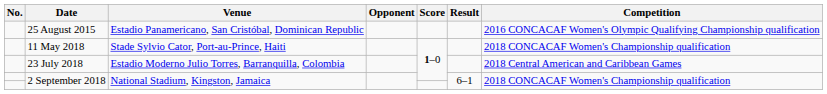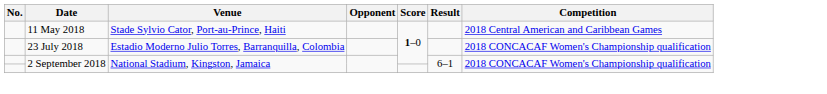- row: 25 August 2015 | Estadio Panamericano, San Cristóbal, Dominican Republic | 2016 CONCACAF Women's Olympic Qualifying Championship qualification
11 May 2018 | Competition: 2018 CONCACAF Women's Championship qualification -> 2018 Central American and Caribbean Games
23 July 2018 | Competition: 2018 Central American and Caribbean Games -> 2018 CONCACAF Women's Championship qualification
